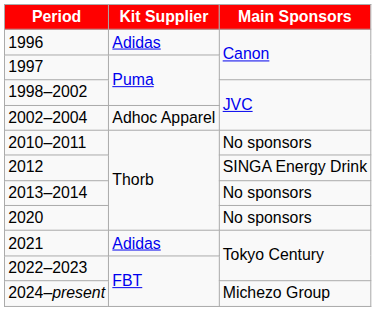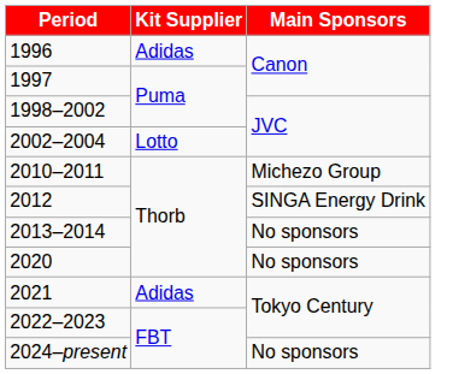2002–2004 | Kit Supplier: Adhoc Apparel -> Lotto
2010–2011 | Main Sponsors: No sponsors -> Michezo Group
2024–present | Main Sponsors: Michezo Group -> No sponsors
